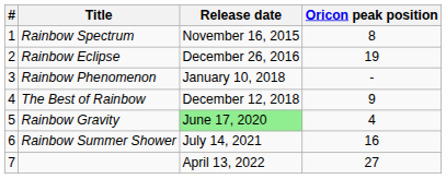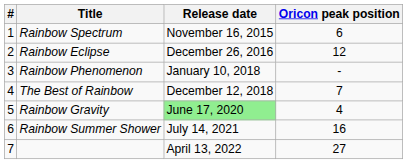Rainbow Spectrum | Oricon peak position: 8 -> 6
Rainbow Eclipse | Oricon peak position: 19 -> 12
The Best of Rainbow | Oricon peak position: 9 -> 7
